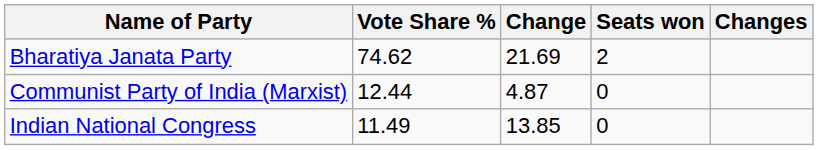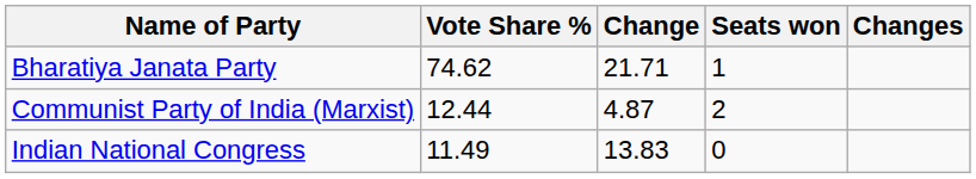Bharatiya Janata Party | Change: 21.69 -> 21.71
Bharatiya Janata Party | Seats won: 2 -> 1
Communist Party of India (Marxist) | Seats won: 0 -> 2
Indian National Congress | Change: 13.85 -> 13.83
